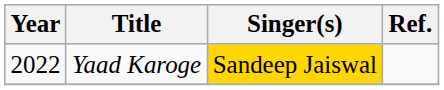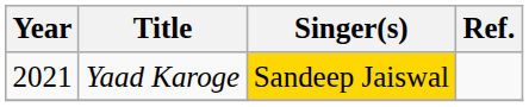Yaad Karoge | Year: 2022 -> 2021
